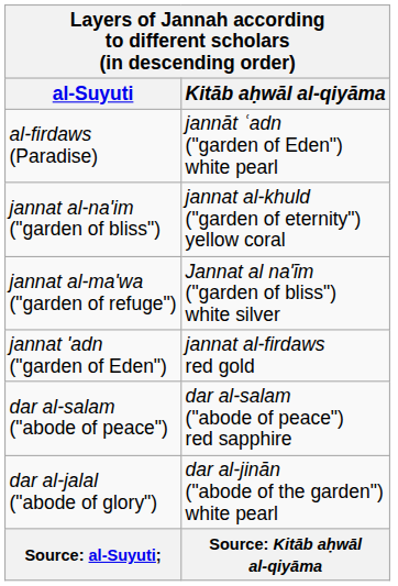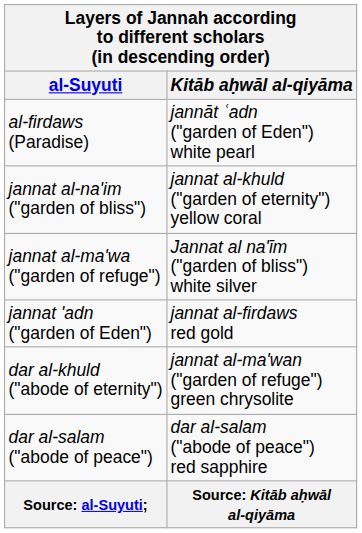+ row: dar al-khuld ("abode of eternity") | jannat al-ma'wan ("garden of refuge") green chrysolite
- row: dar al-jalal ("abode of glory") | dar al-jinān ("abode of the garden") white pearl
